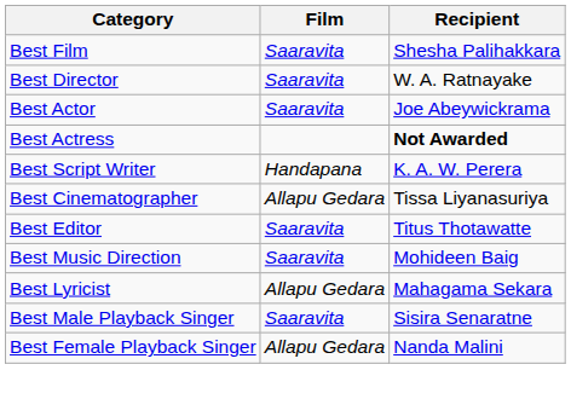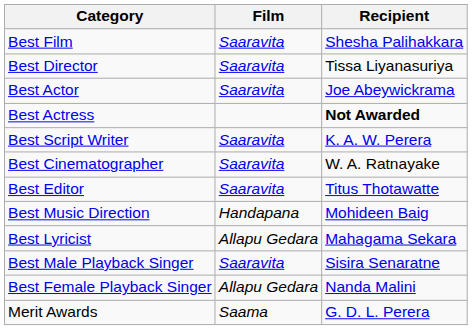Best Director | Recipient: W. A. Ratnayake -> Tissa Liyanasuriya
Best Script Writer | Film: Handapana -> Saaravita
Best Cinematographer | Film: Allapu Gedara -> Saaravita
Best Cinematographer | Recipient: Tissa Liyanasuriya -> W. A. Ratnayake
Best Music Direction | Film: Saaravita -> Handapana
+ row: Merit Awards | Saama | G. D. L. Perera
